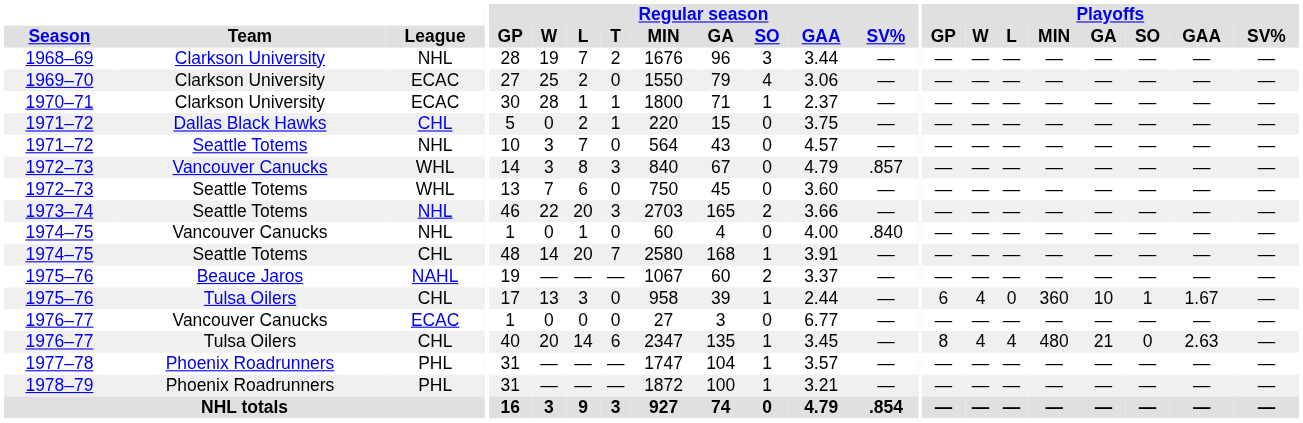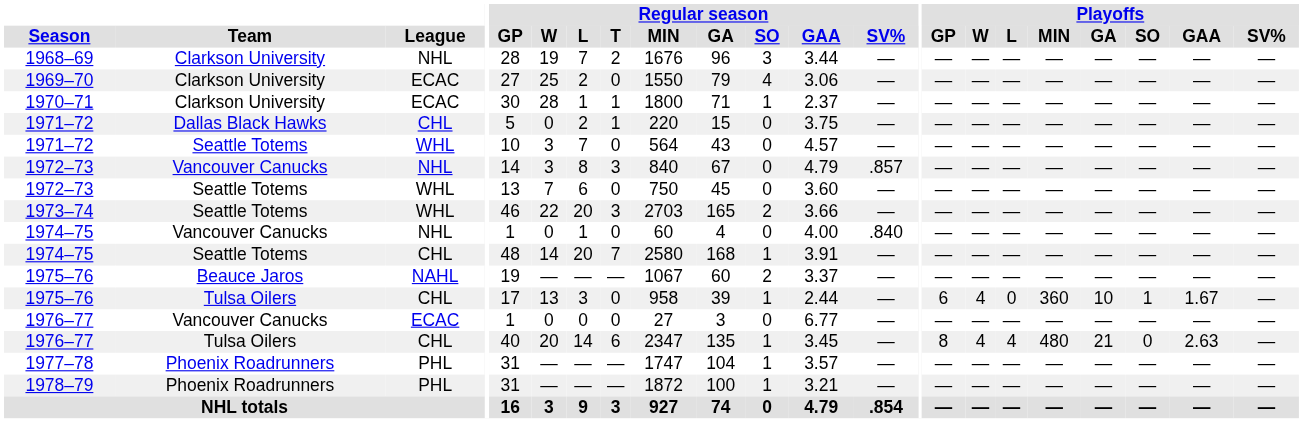1971–72 / Seattle Totems | League: NHL -> WHL
1972–73 / Vancouver Canucks | League: WHL -> NHL
1973–74 | League: NHL -> WHL
